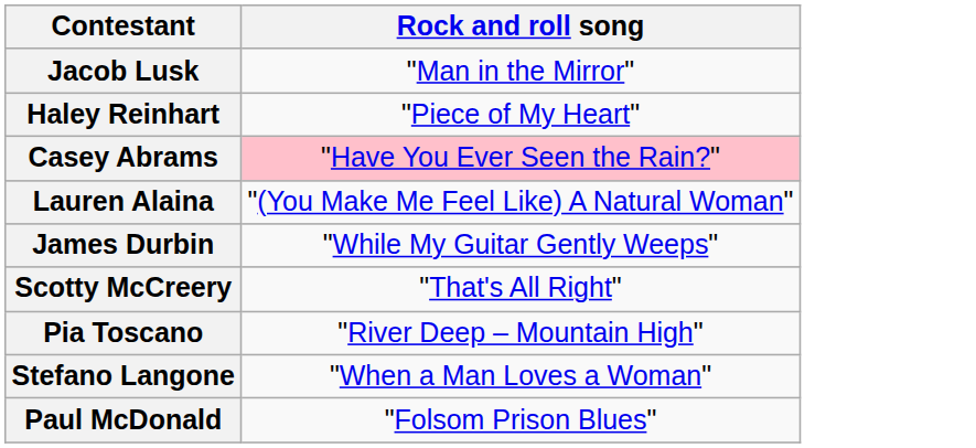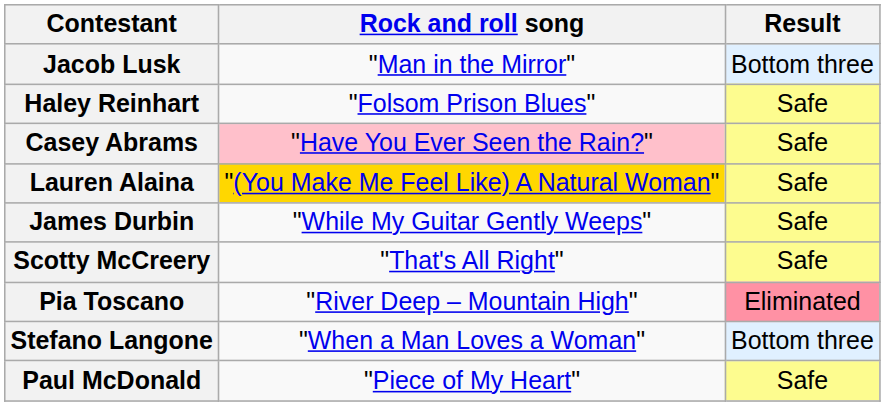+ column: Result | Bottom three | Safe | Safe | Safe | Safe | Safe | Eliminated | Bottom three | Safe
Haley Reinhart | Rock and roll song: "Piece of My Heart" -> "Folsom Prison Blues"
Lauren Alaina | Rock and roll song: no background -> gold background
Paul McDonald | Rock and roll song: "Folsom Prison Blues" -> "Piece of My Heart"
